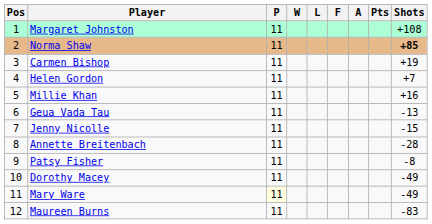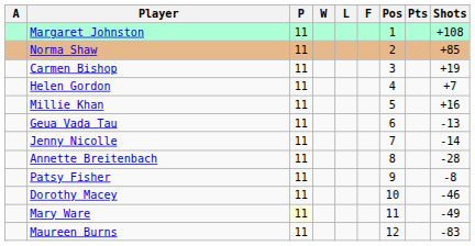columns swapped: Pos <-> A
Norma Shaw | Shots: bold -> normal
Jenny Nicolle | Shots: -15 -> -14
Dorothy Macey | Shots: -49 -> -46
